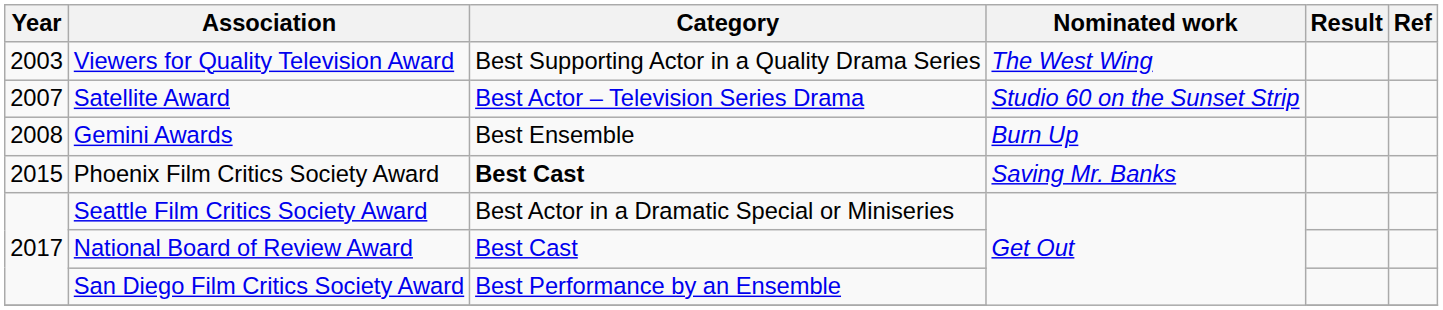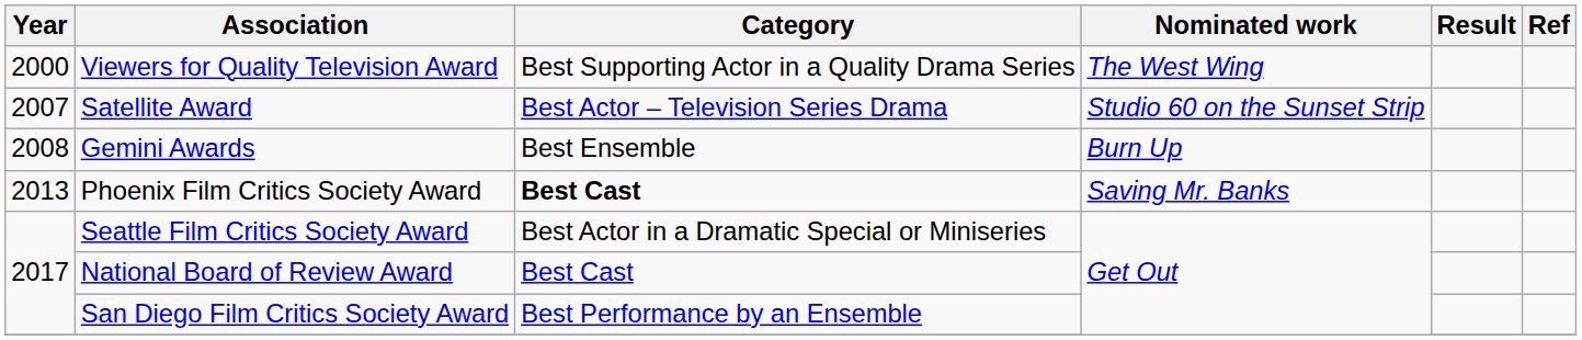Viewers for Quality Television Award | Year: 2003 -> 2000
Phoenix Film Critics Society Award | Year: 2015 -> 2013
